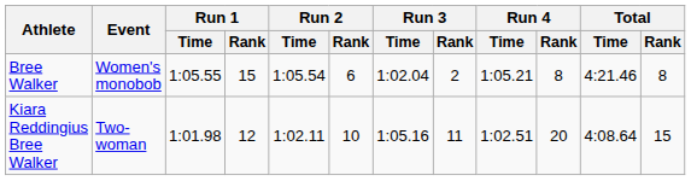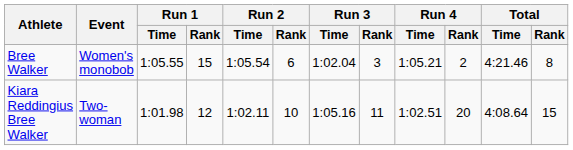Bree Walker | Run 3 / Rank: 2 -> 3
Bree Walker | Run 4 / Rank: 8 -> 2
